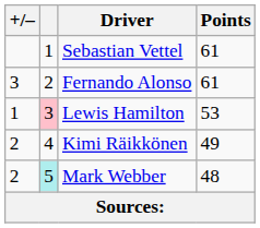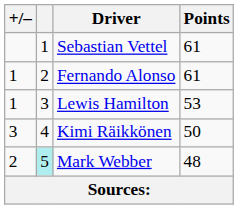Fernando Alonso | +/–: 3 -> 1
Lewis Hamilton | column 2: pink background -> no background
Kimi Räikkönen | +/–: 2 -> 3
Kimi Räikkönen | Points: 49 -> 50
